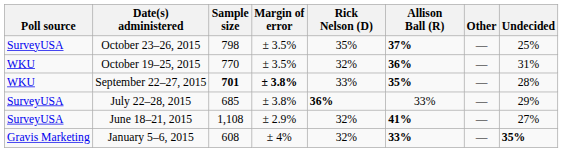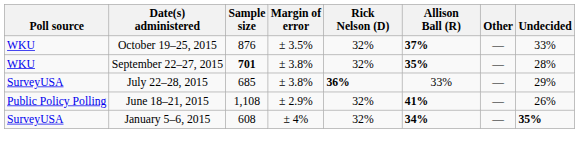- row: SurveyUSA | October 23–26, 2015 | 798 | ± 3.5% | 35% | 37% | — | 25%
October 19–25, 2015 | Sample size: 770 -> 876
October 19–25, 2015 | Allison Ball (R): 36% -> 37%
October 19–25, 2015 | Undecided: 31% -> 33%
September 22–27, 2015 | Margin of error: bold -> normal
September 22–27, 2015 | Rick Nelson (D): 33% -> 32%
June 18–21, 2015 | Poll source: SurveyUSA -> Public Policy Polling
June 18–21, 2015 | Undecided: 27% -> 26%
January 5–6, 2015 | Poll source: Gravis Marketing -> SurveyUSA
January 5–6, 2015 | Allison Ball (R): 33% -> 34%
